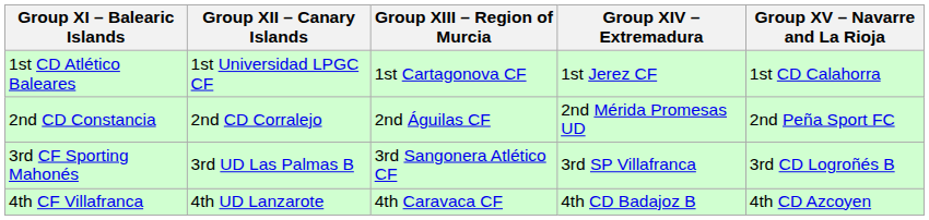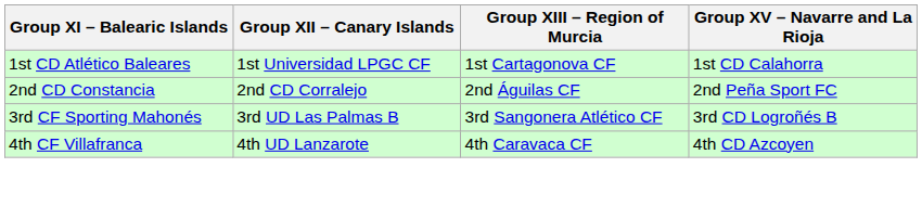- column: Group XIV – Extremadura | 1st Jerez CF | 2nd Mérida Promesas UD | 3rd SP Villafranca | 4th CD Badajoz B
